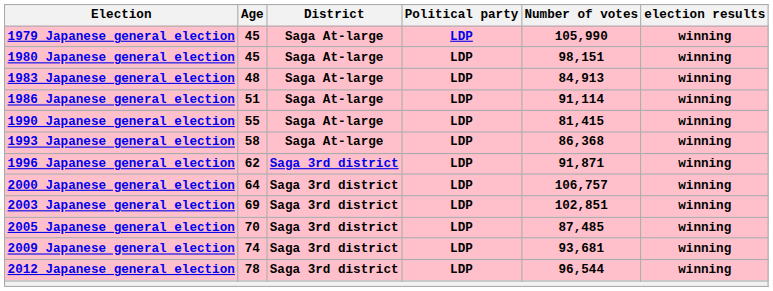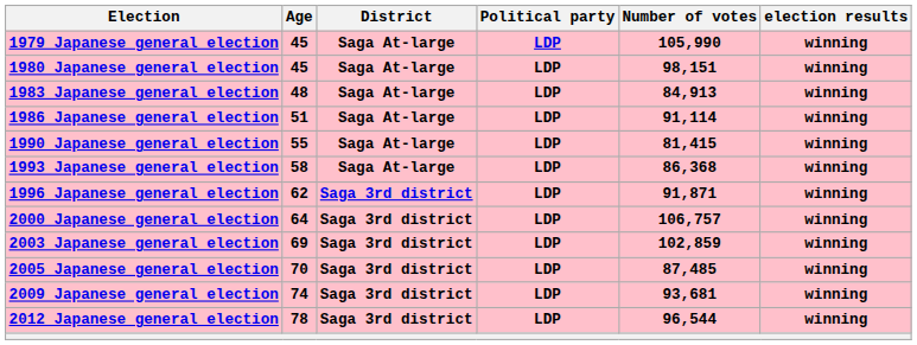2003 Japanese general election | Number of votes: 102,851 -> 102,859
